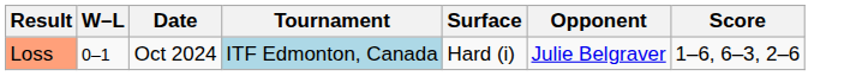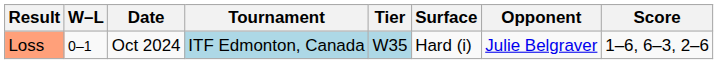+ column: Tier | W35
